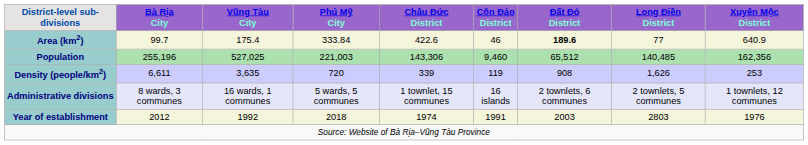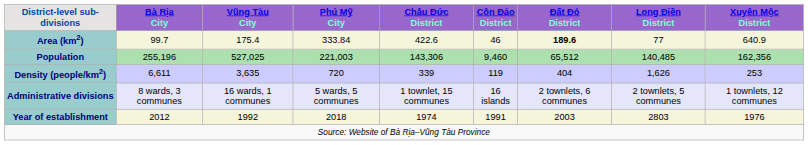Density (people/km2) | Đất Đỏ District: 908 -> 404
